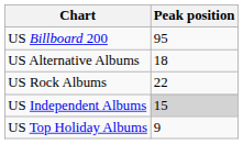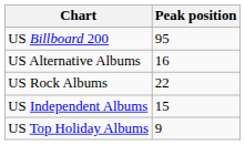US Alternative Albums | Peak position: 18 -> 16
US Independent Albums | Peak position: lightgrey background -> no background
